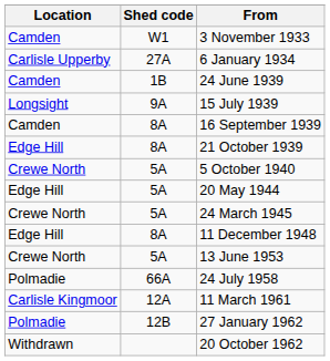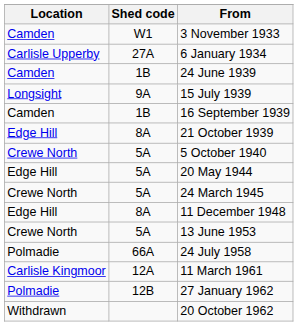16 September 1939 | Shed code: 8A -> 1B
